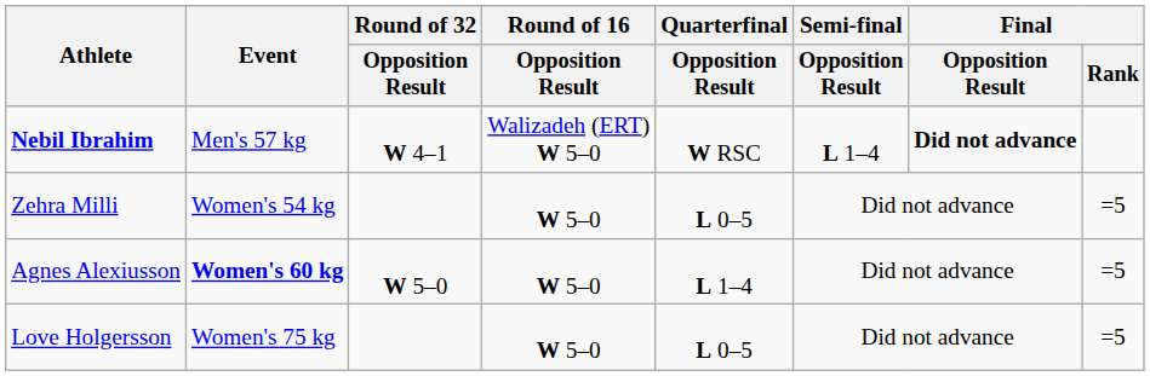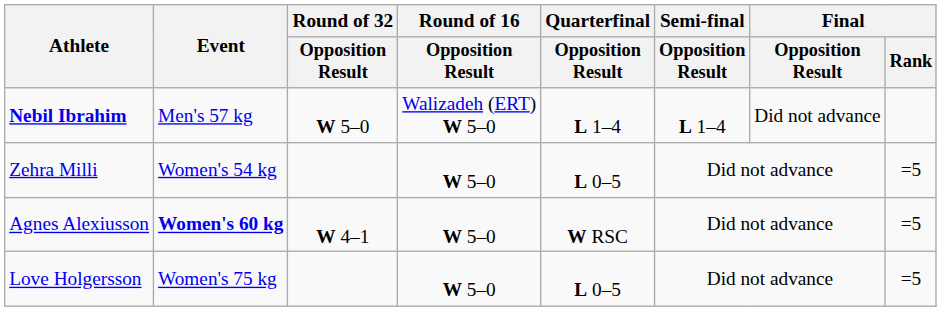Nebil Ibrahim | Round of 32 / Opposition Result: W 4–1 -> W 5–0
Nebil Ibrahim | Quarterfinal / Opposition Result: W RSC -> L 1–4
Nebil Ibrahim | Final / Opposition Result: bold -> normal
Agnes Alexiusson | Round of 32 / Opposition Result: W 5–0 -> W 4–1
Agnes Alexiusson | Quarterfinal / Opposition Result: L 1–4 -> W RSC
